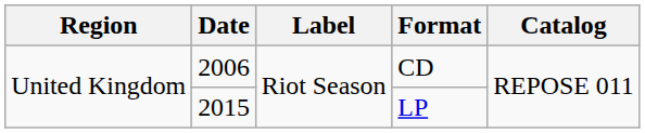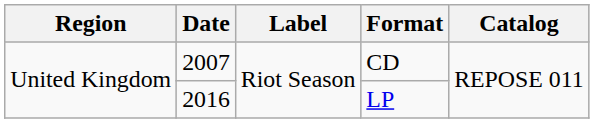CD | Date: 2006 -> 2007
LP | Date: 2015 -> 2016
